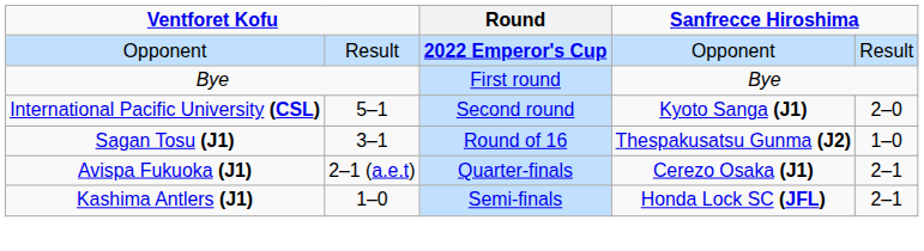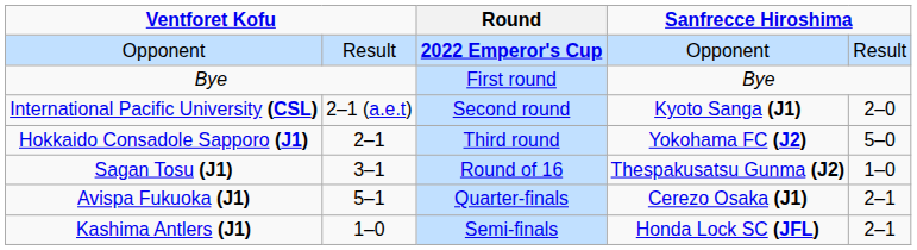International Pacific University (CSL) | column 2: 5–1 -> 2–1 (a.e.t)
+ row: Hokkaido Consadole Sapporo (J1) | 2–1 | Third round | Yokohama FC (J2) | 5–0
Avispa Fukuoka (J1) | column 2: 2–1 (a.e.t) -> 5–1
